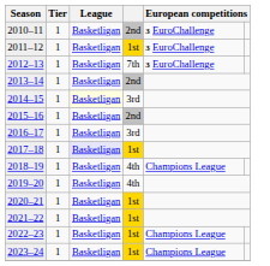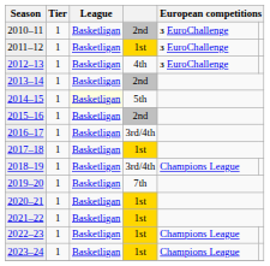2012–13 | column 4: 7th -> 4th
2014–15 | column 4: 3rd -> 5th
2016–17 | column 4: 3rd -> 3rd/4th
2017–18 | League: lavender background -> no background
2018–19 | column 4: 4th -> 3rd/4th
2019–20 | column 4: 4th -> 7th
